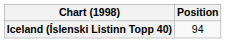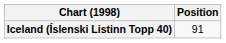Iceland (Íslenski Listinn Topp 40) | Position: 94 -> 91
